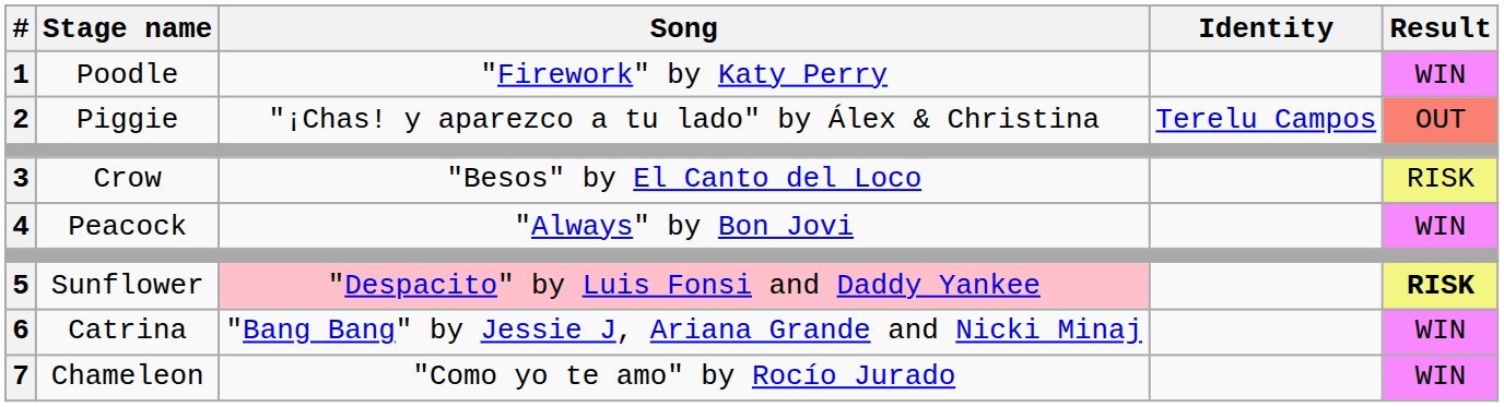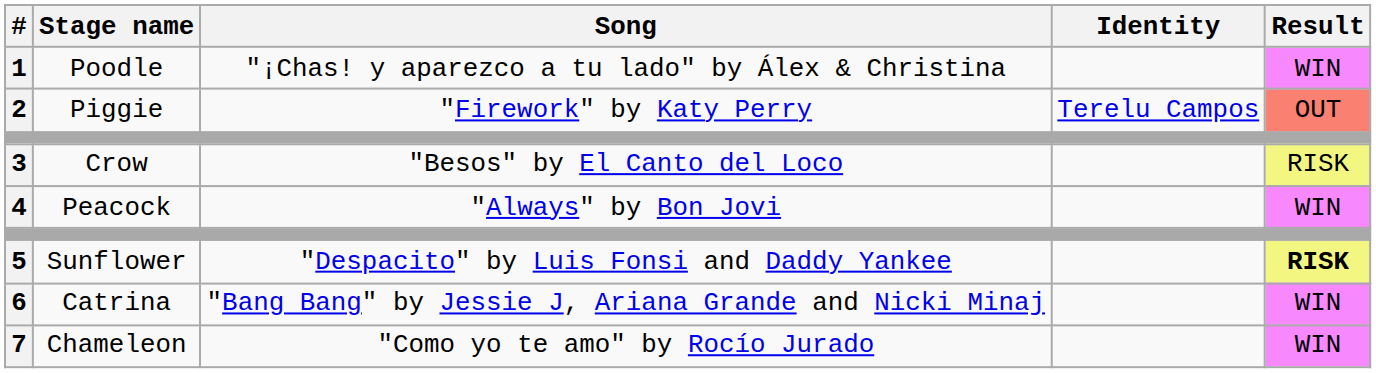1 | Song: "Firework" by Katy Perry -> "¡Chas! y aparezco a tu lado" by Álex & Christina
2 | Song: "¡Chas! y aparezco a tu lado" by Álex & Christina -> "Firework" by Katy Perry
5 | Song: pink background -> no background
